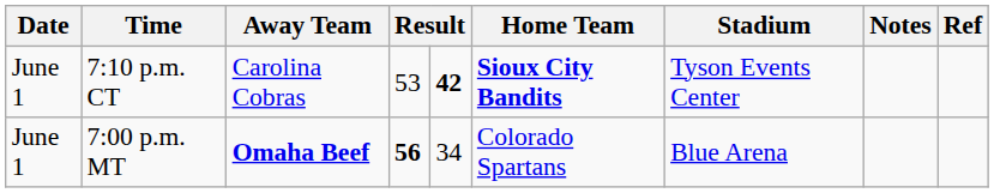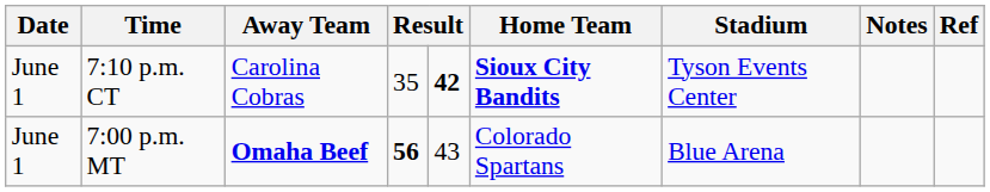7:10 p.m. CT | column 4: 53 -> 35
7:00 p.m. MT | column 5: 34 -> 43
